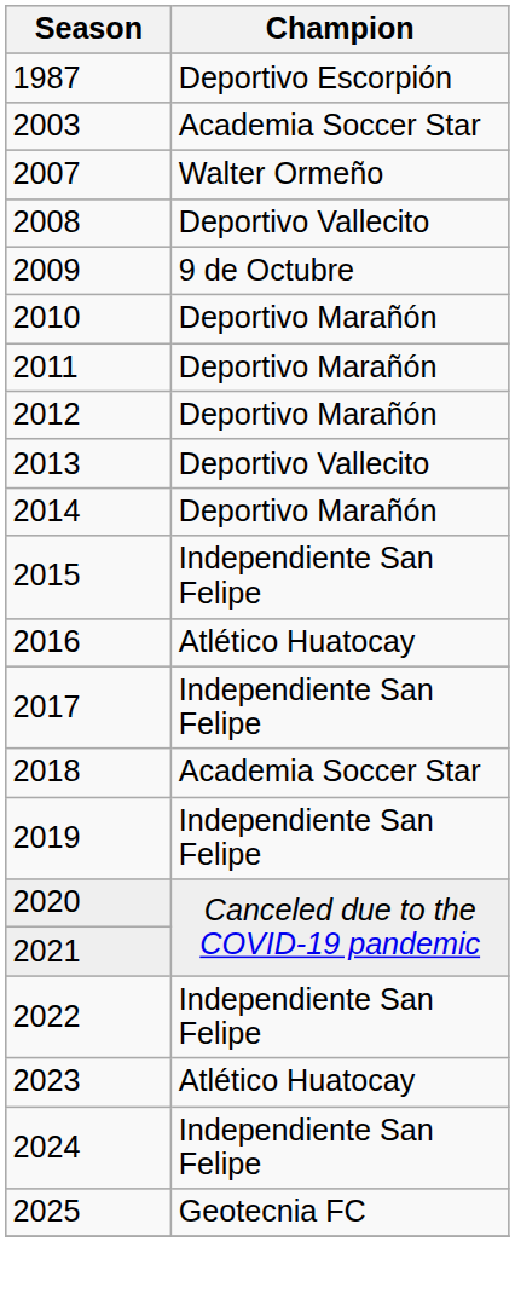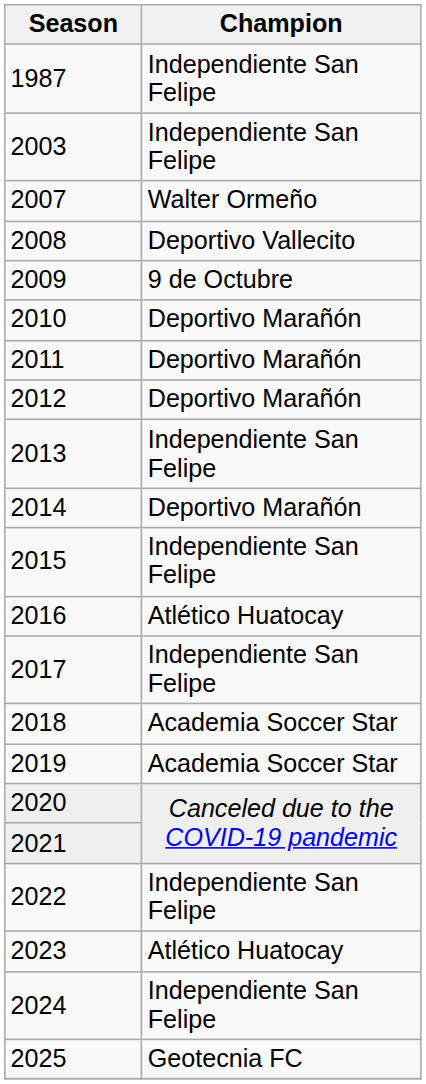1987 | Champion: Deportivo Escorpión -> Independiente San Felipe
2003 | Champion: Academia Soccer Star -> Independiente San Felipe
2013 | Champion: Deportivo Vallecito -> Independiente San Felipe
2019 | Champion: Independiente San Felipe -> Academia Soccer Star
